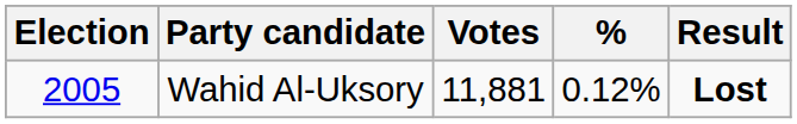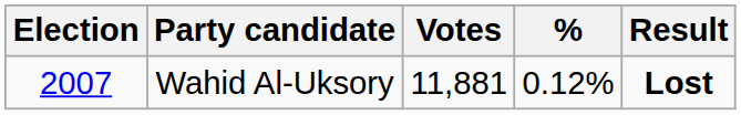Wahid Al-Uksory | Election: 2005 -> 2007
